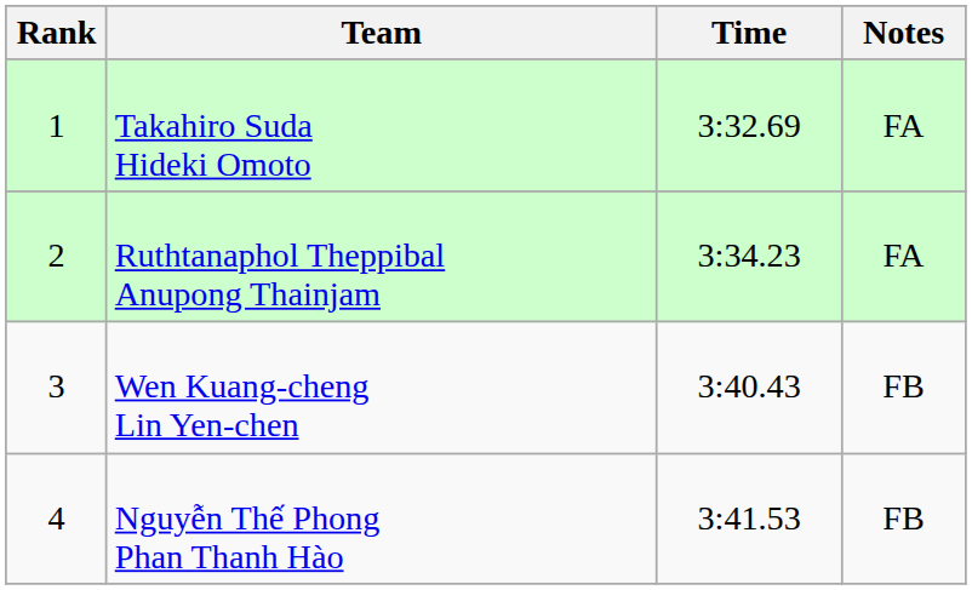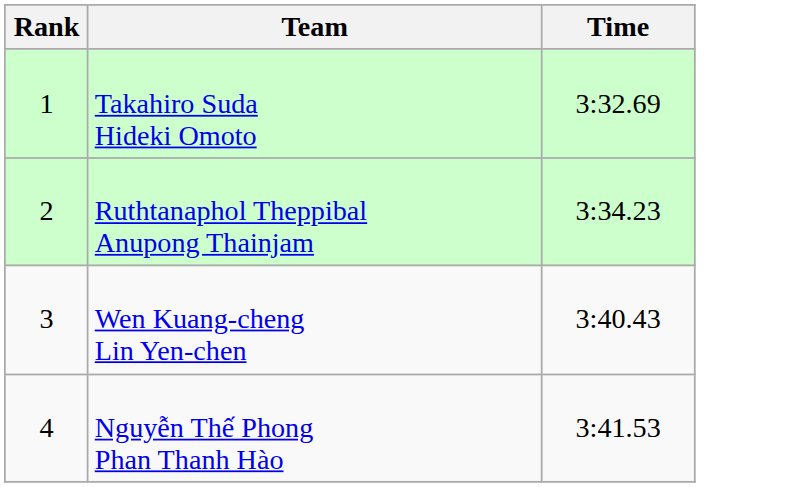- column: Notes | FA | FA | FB | FB
